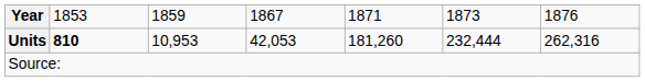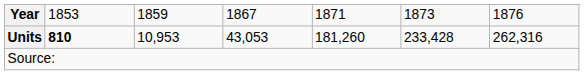Units | column 4: 42,053 -> 43,053
Units | column 6: 232,444 -> 233,428
